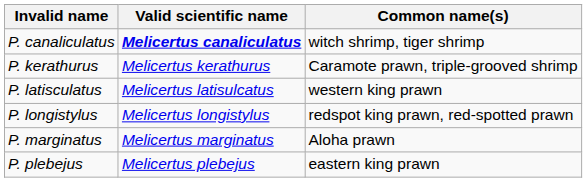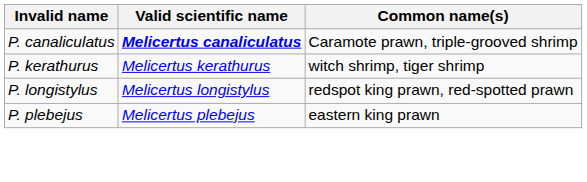P. canaliculatus | Common name(s): witch shrimp, tiger shrimp -> Caramote prawn, triple-grooved shrimp
P. kerathurus | Common name(s): Caramote prawn, triple-grooved shrimp -> witch shrimp, tiger shrimp
- row: P. latisculatus | Melicertus latisulcatus | western king prawn
- row: P. marginatus | Melicertus marginatus | Aloha prawn
